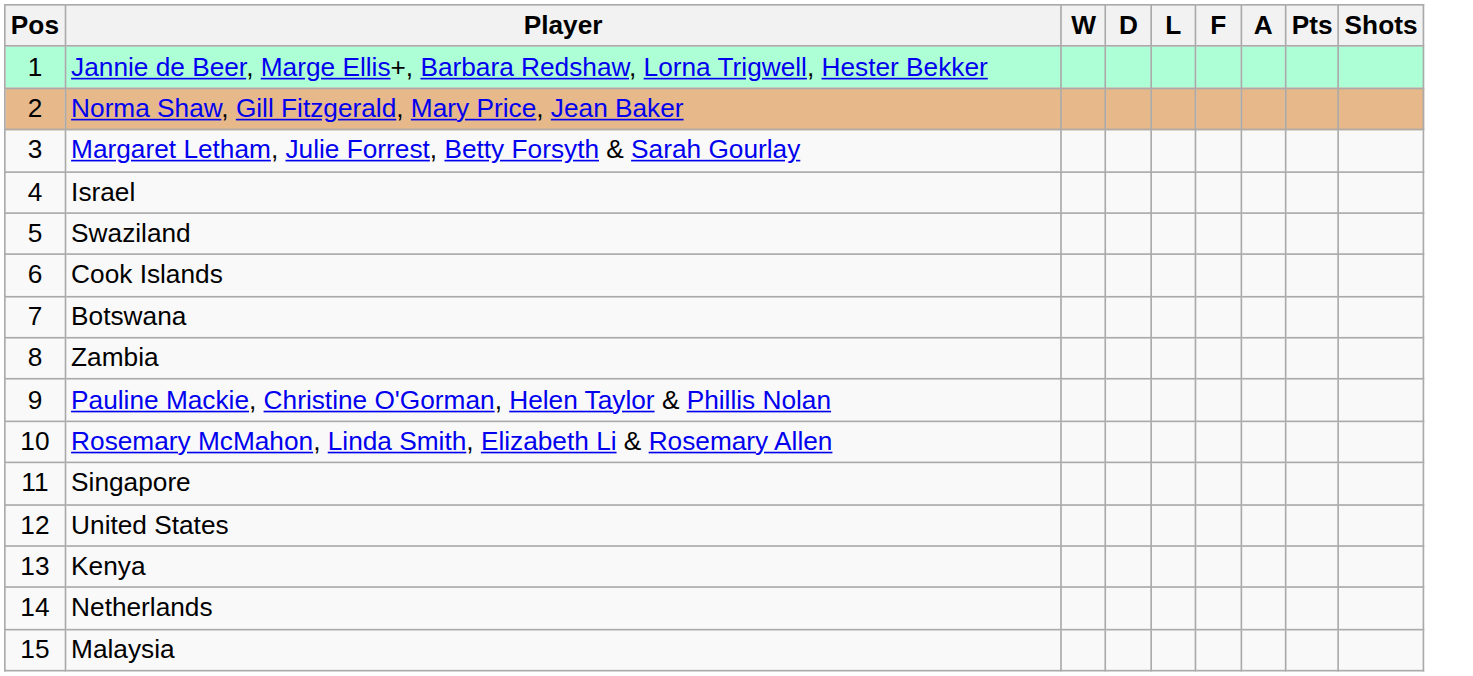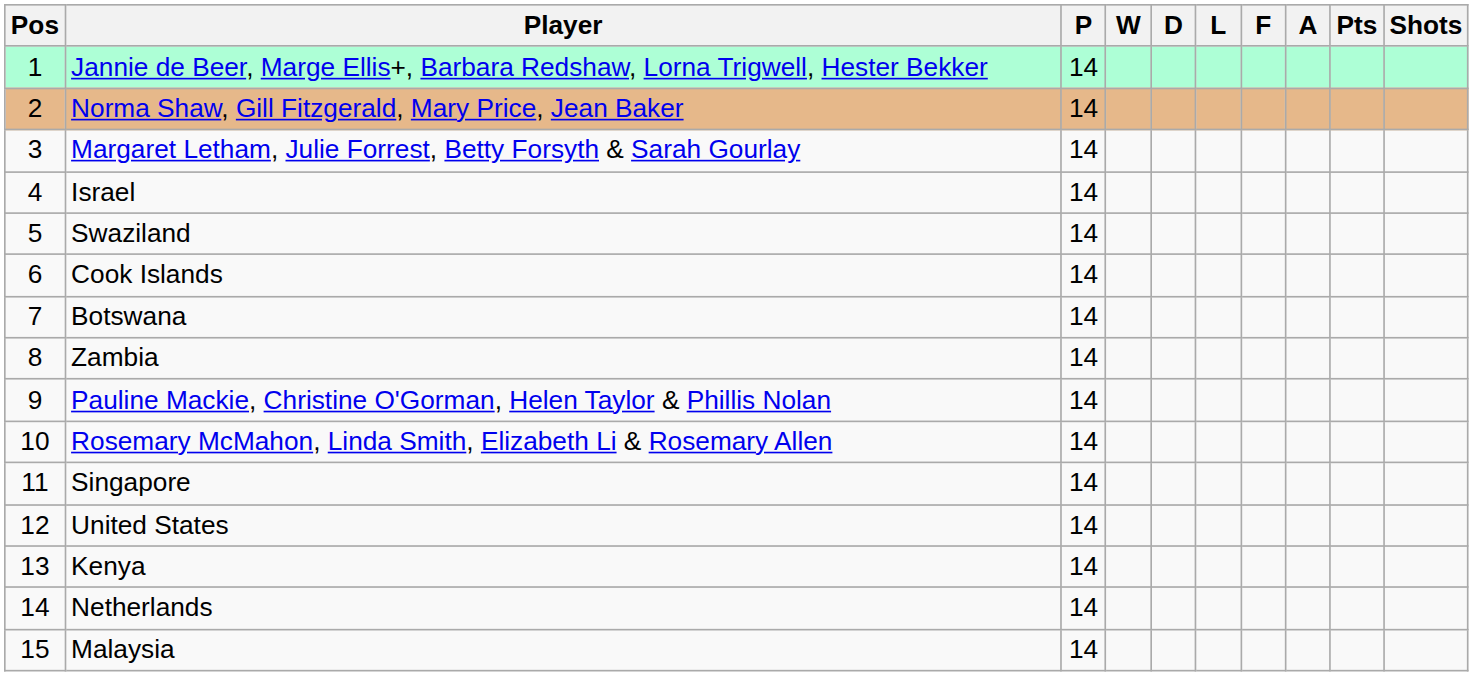+ column: P | 14 | 14 | 14 | 14 | 14 | 14 | 14 | 14 | 14 | 14 | 14 | 14 | 14 | 14 | 14
